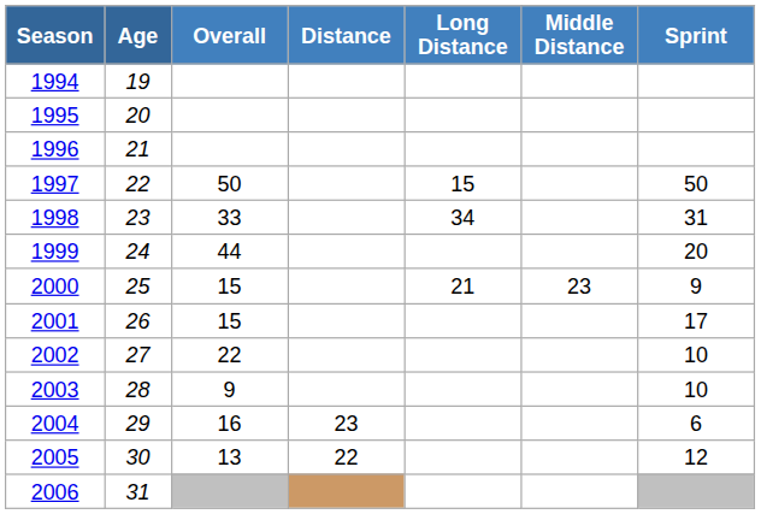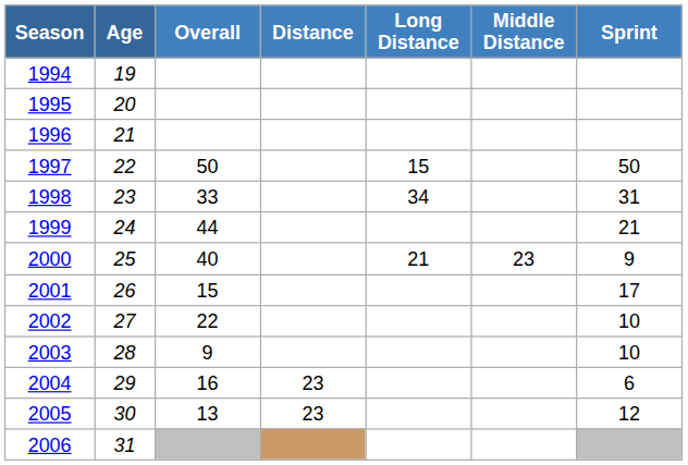1999 | Sprint: 20 -> 21
2000 | Overall: 15 -> 40
2005 | Distance: 22 -> 23
